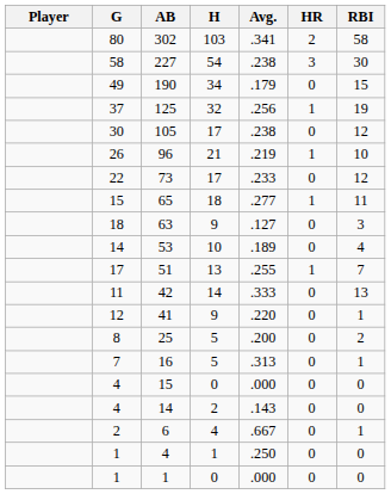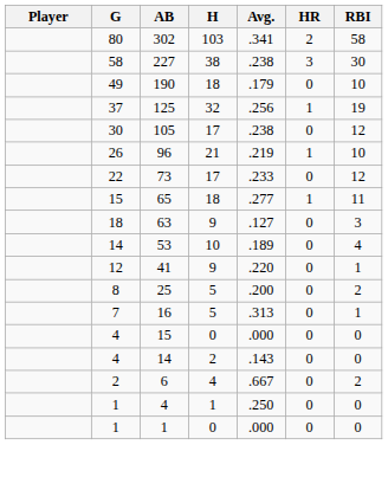227 | H: 54 -> 38
190 | H: 34 -> 18
190 | RBI: 15 -> 10
- row: 17 | 51 | 13 | .255 | 1 | 7
- row: 11 | 42 | 14 | .333 | 0 | 13
6 | RBI: 1 -> 2
